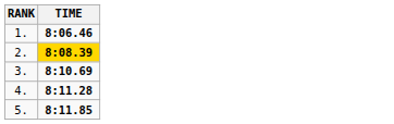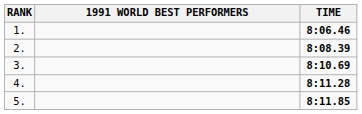+ column: 1991 WORLD BEST PERFORMERS
2. | TIME: gold background -> no background
